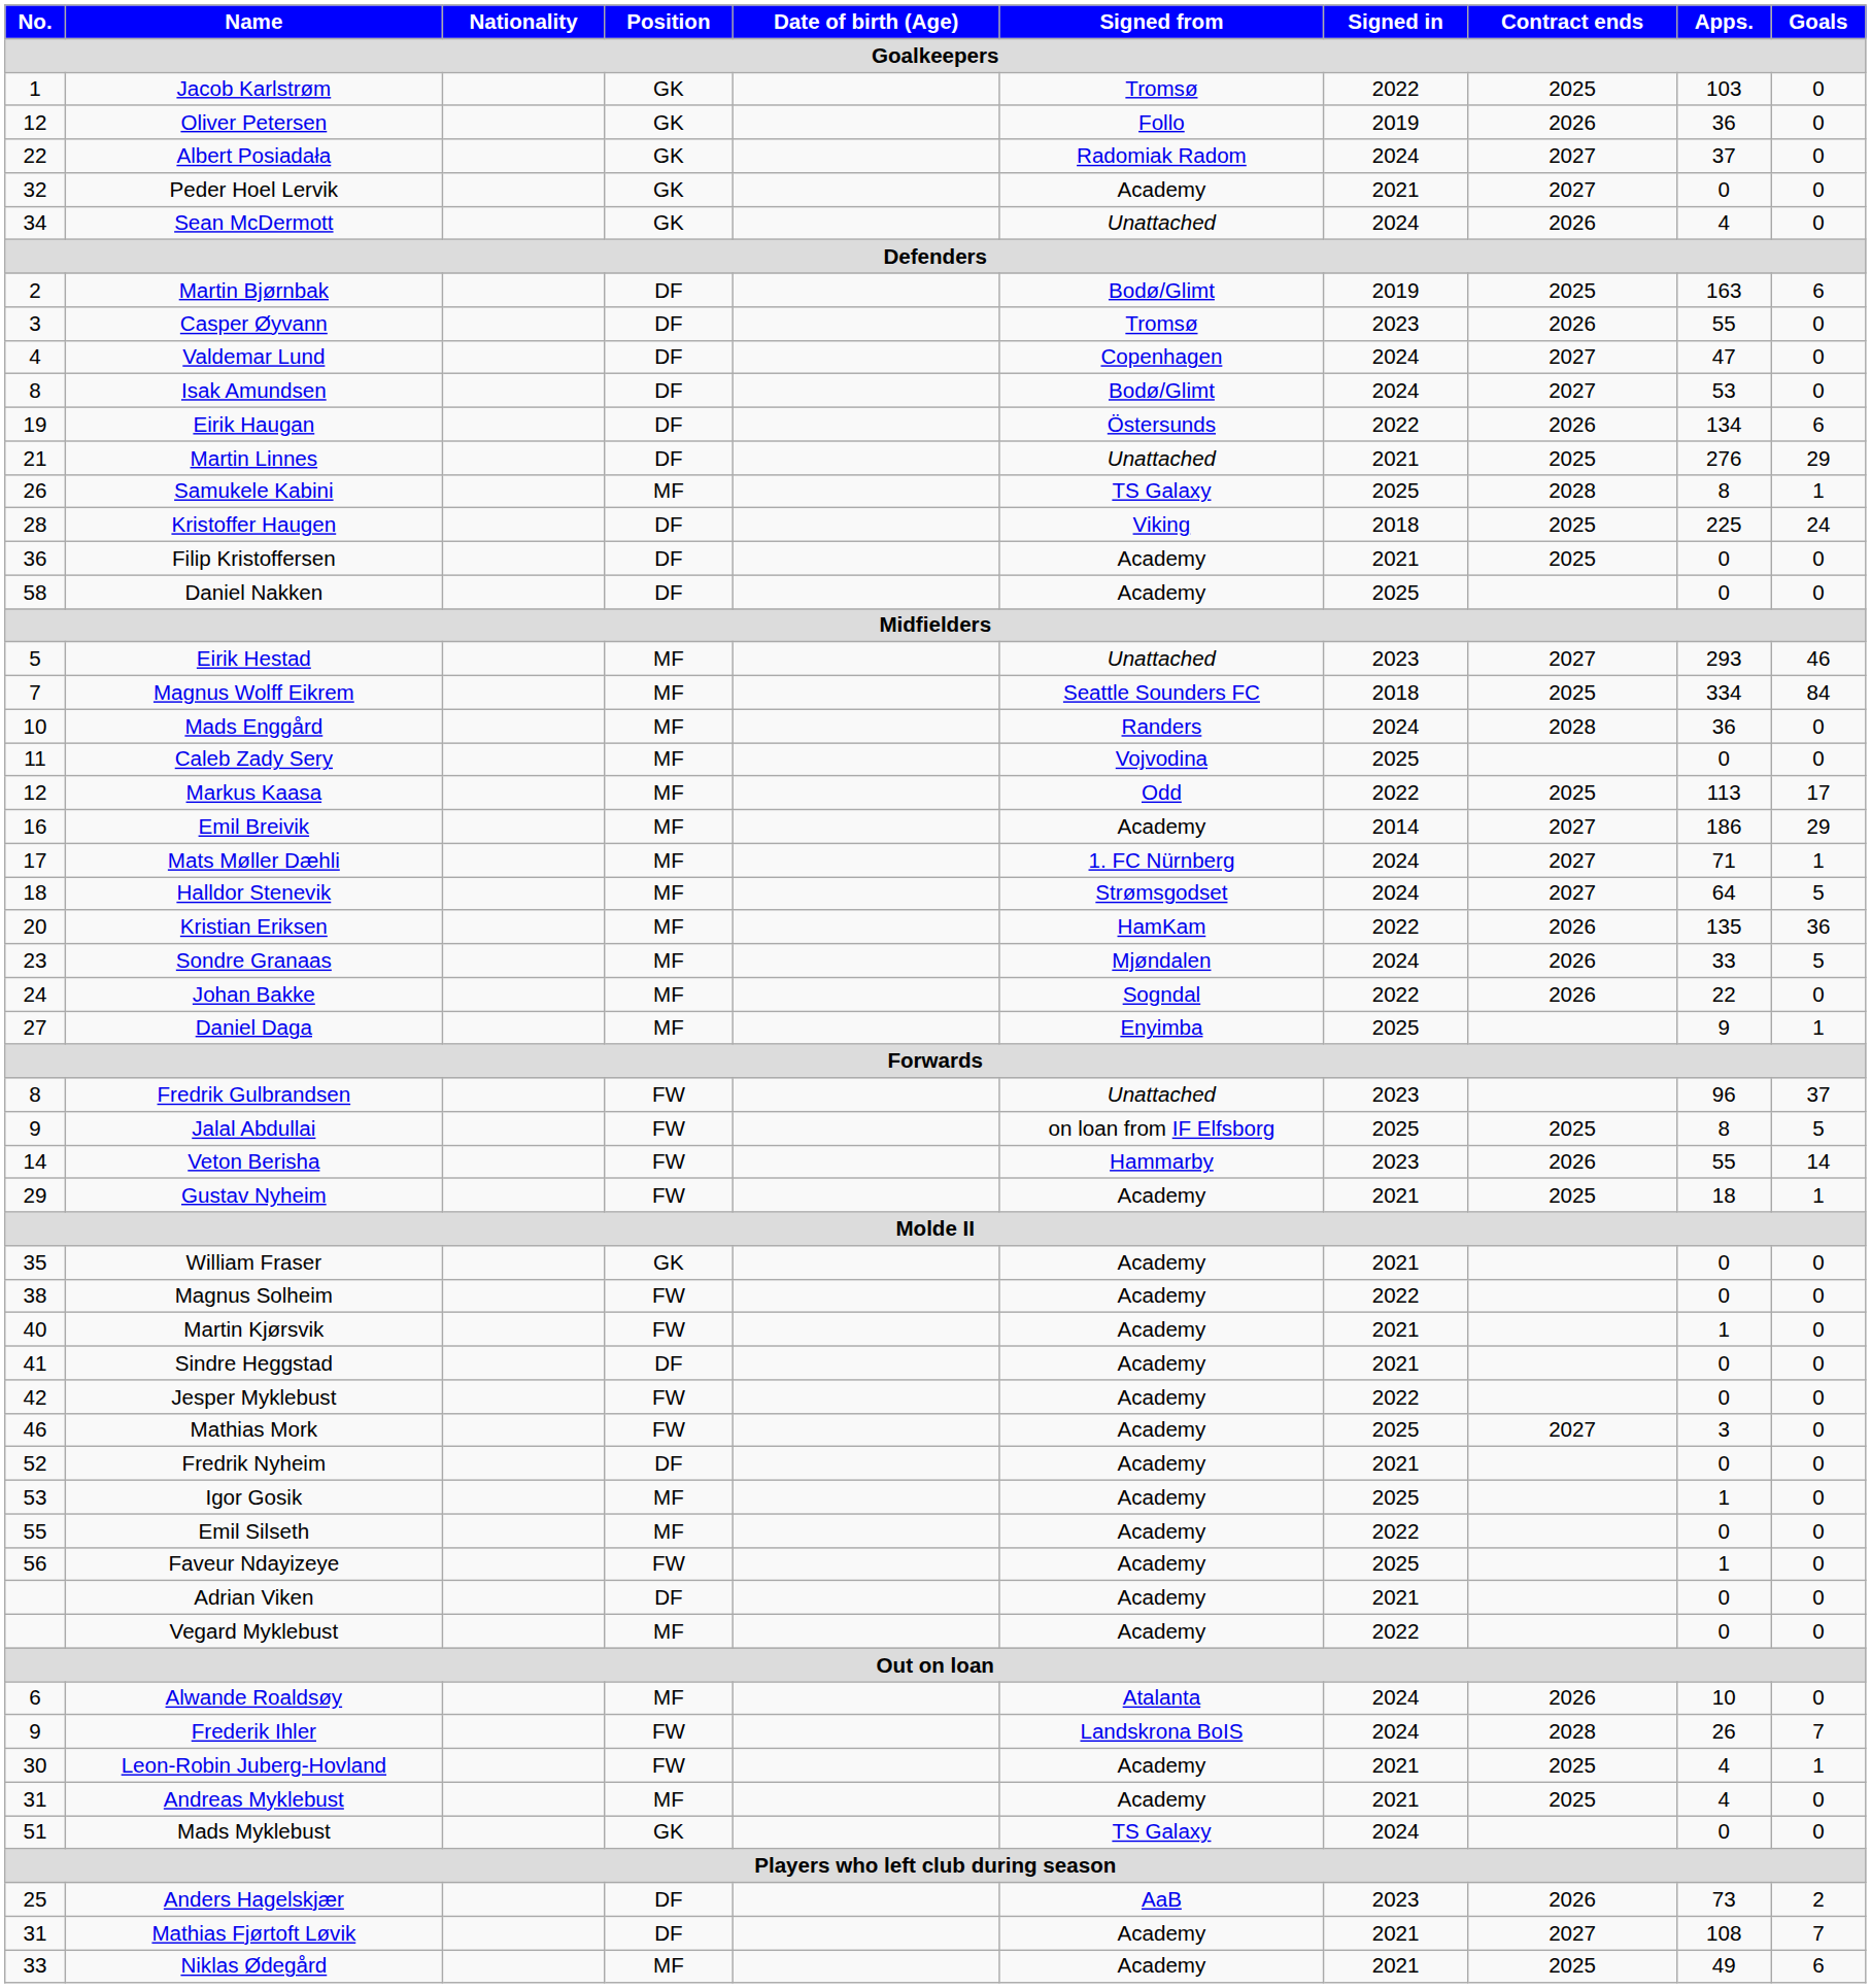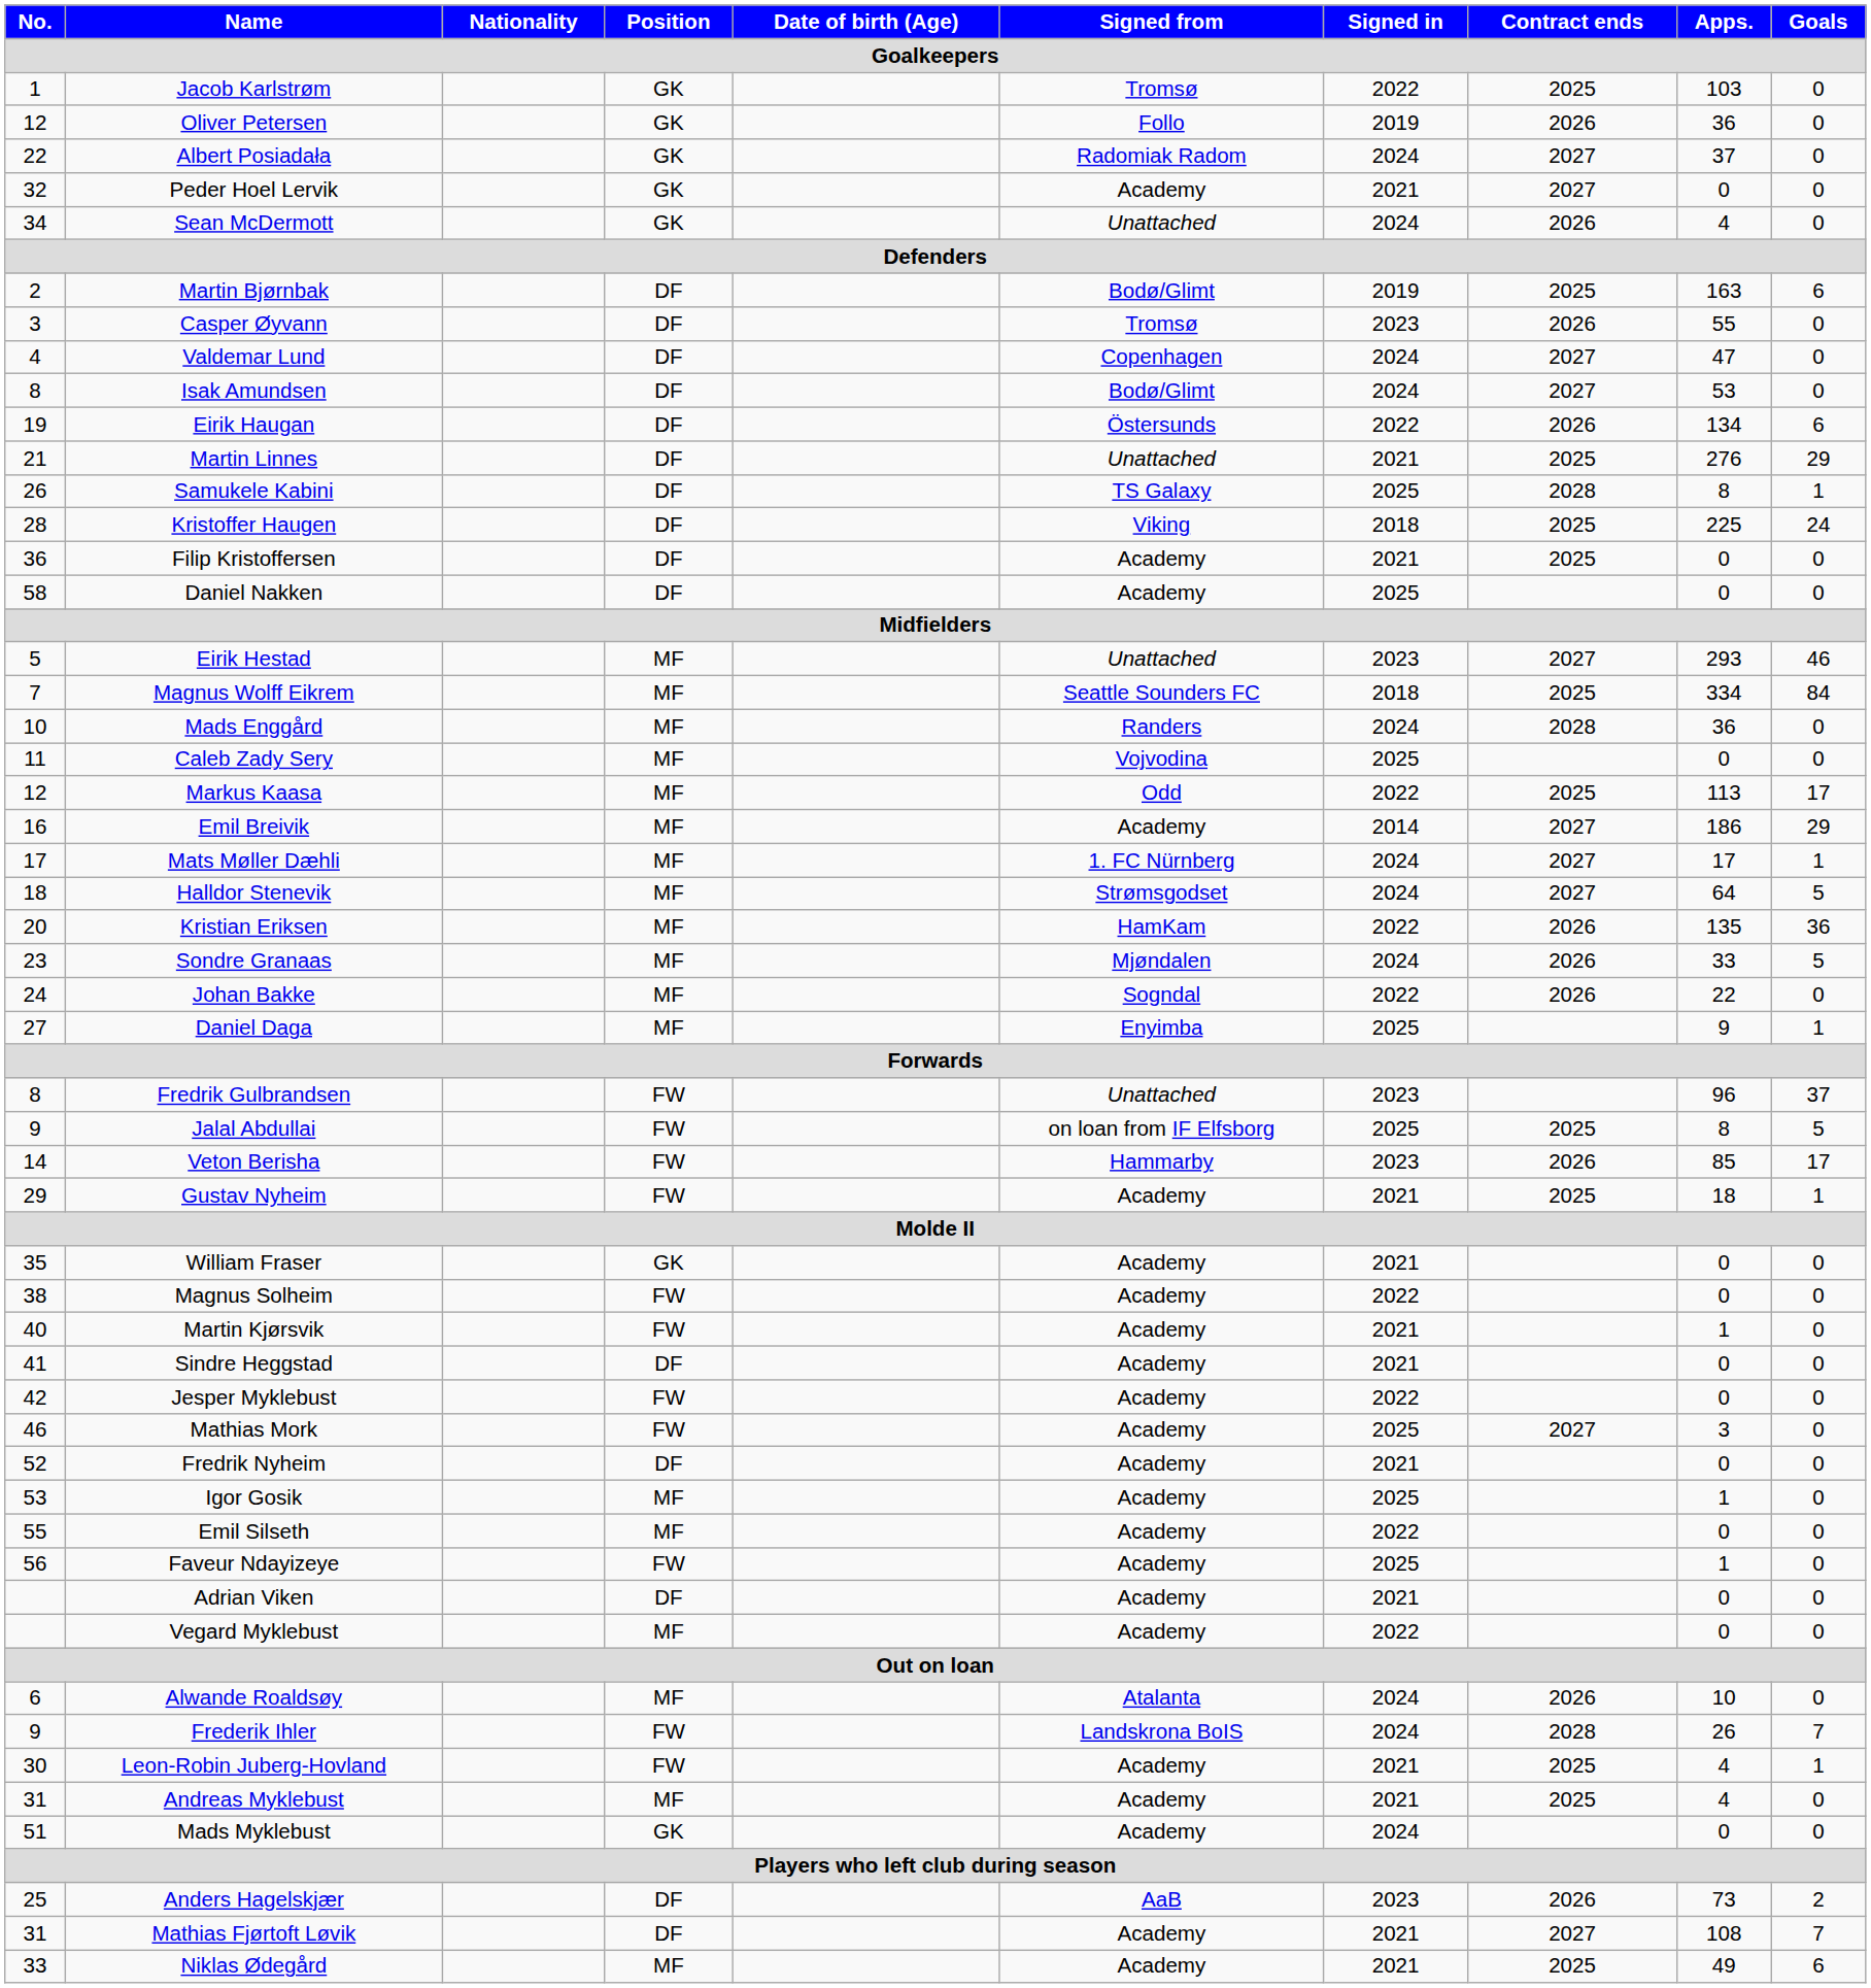Samukele Kabini | Position: MF -> DF
Mats Møller Dæhli | Apps.: 71 -> 17
Veton Berisha | Apps.: 55 -> 85
Veton Berisha | Goals: 14 -> 17
Mads Myklebust | Signed from: TS Galaxy -> Academy
